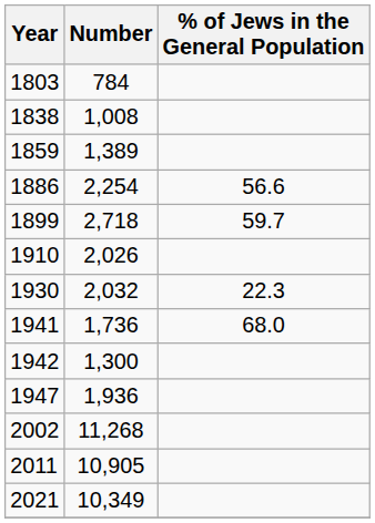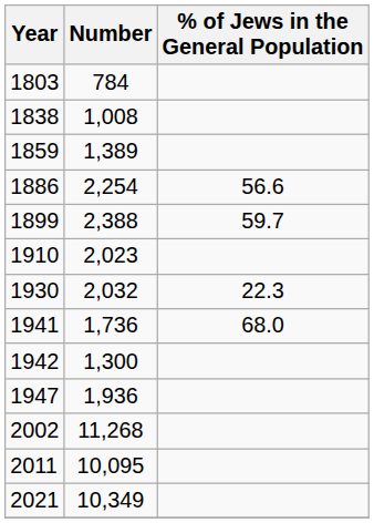1899 | Number: 2,718 -> 2,388
1910 | Number: 2,026 -> 2,023
2011 | Number: 10,905 -> 10,095
